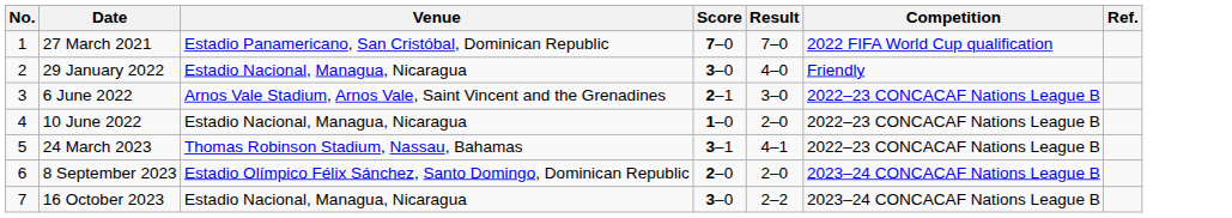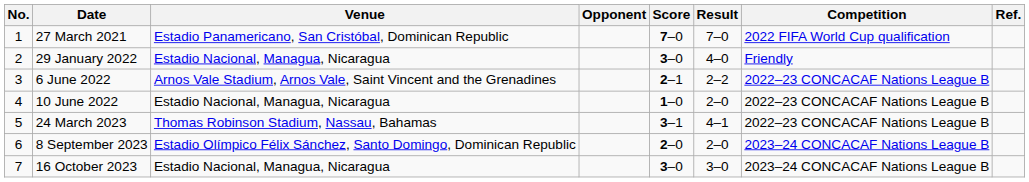+ column: Opponent
6 June 2022 | Result: 3–0 -> 2–2
16 October 2023 | Result: 2–2 -> 3–0
